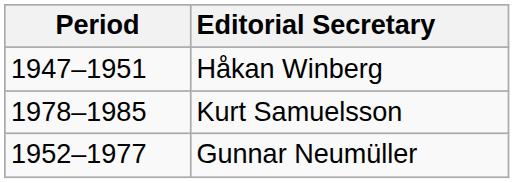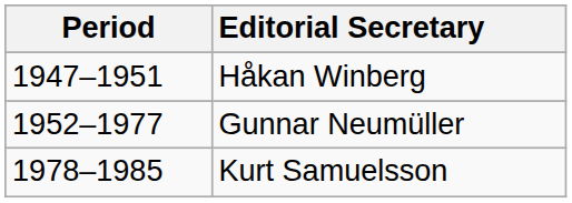rows swapped: Gunnar Neumüller <-> Kurt Samuelsson
